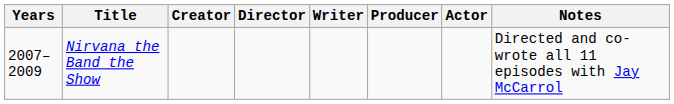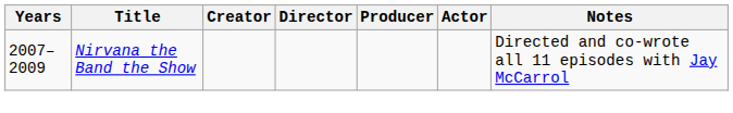- column: Writer
